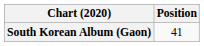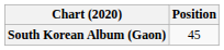South Korean Album (Gaon) | Position: 41 -> 45
